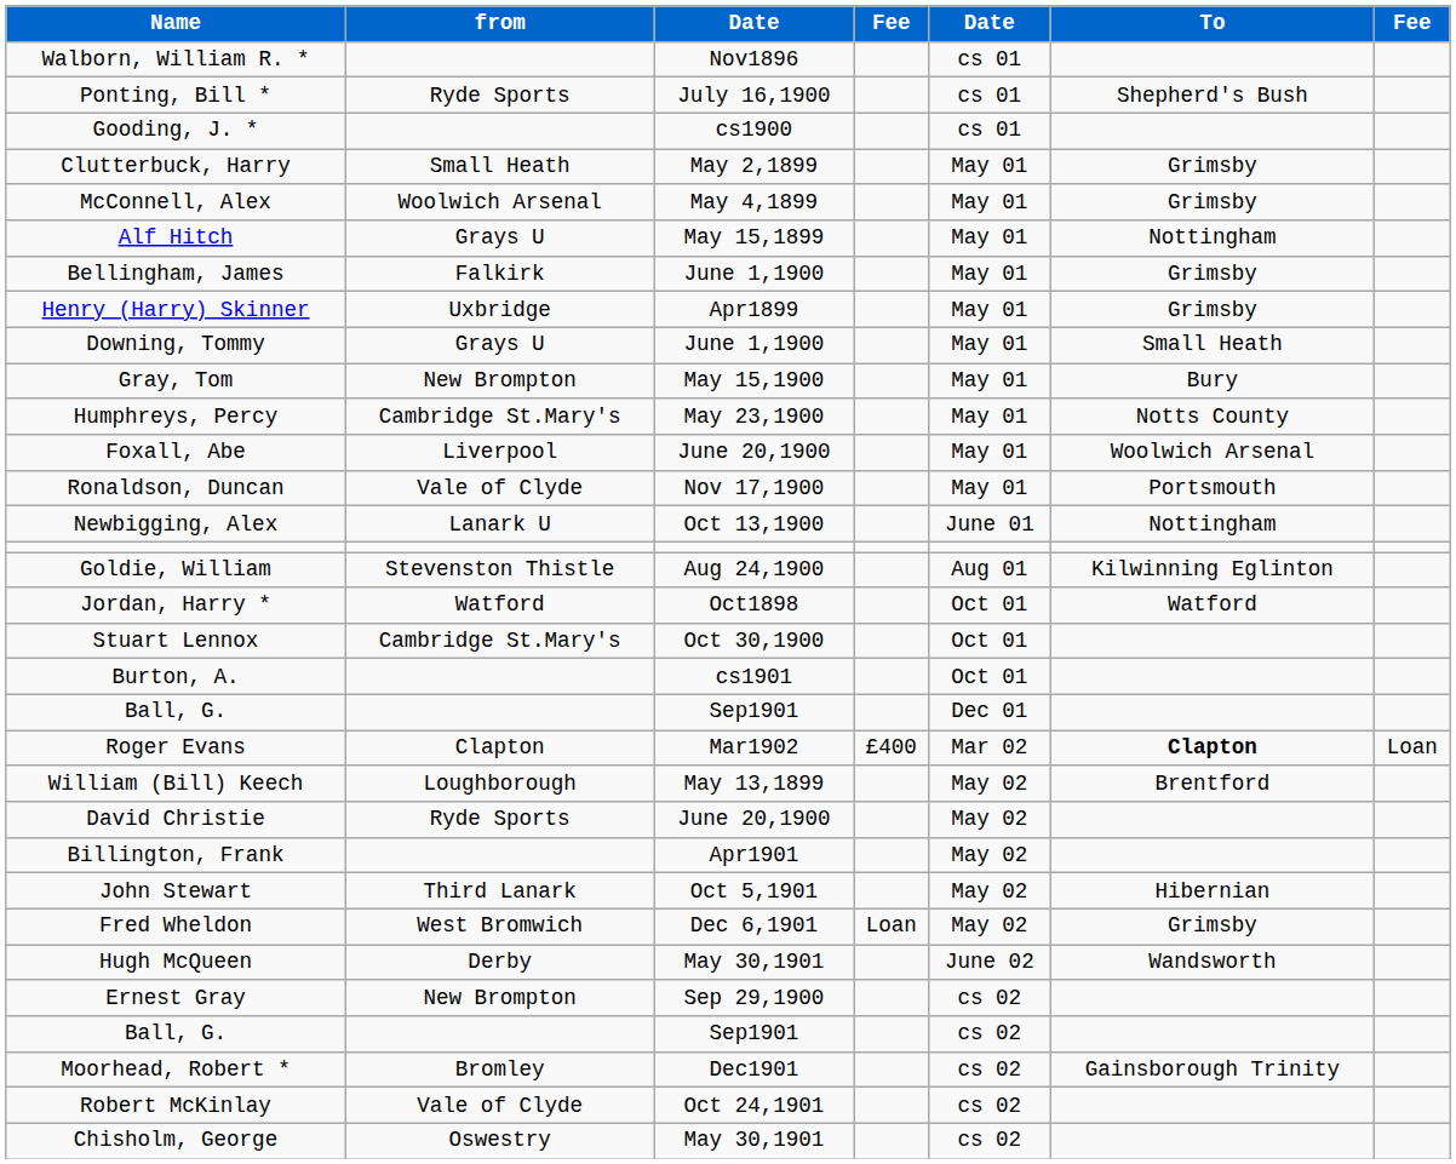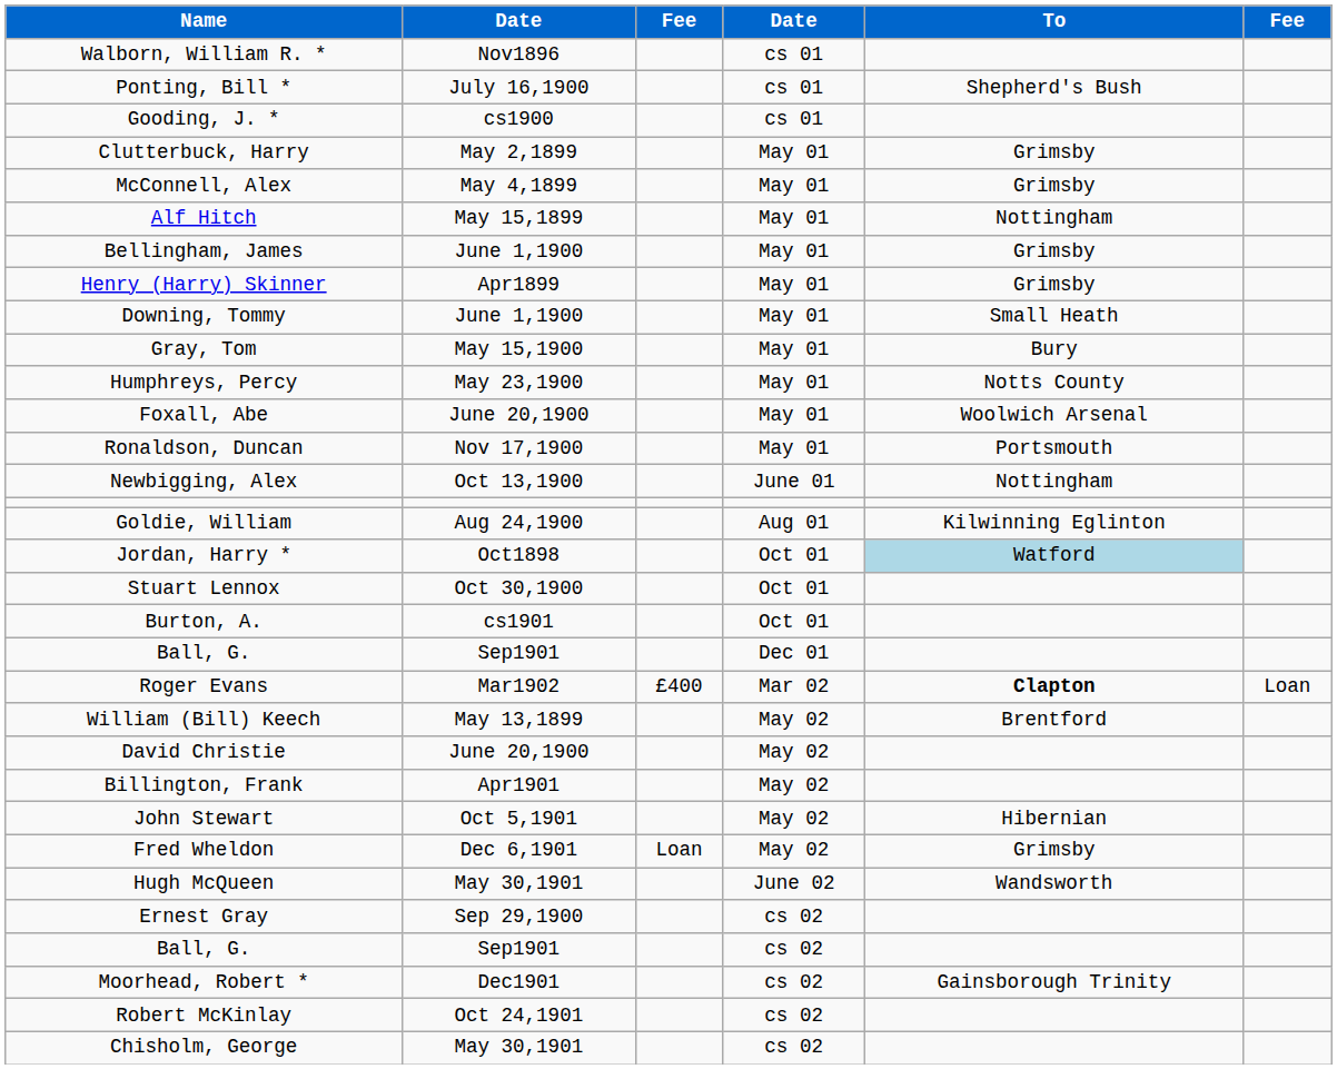- column: from | Ryde Sports | Small Heath | Woolwich Arsenal | Grays U | Falkirk | Uxbridge | Grays U | New Brompton | Cambridge St.Mary's | Liverpool | Vale of Clyde | Lanark U | Stevenston Thistle | Watford | Cambridge St.Mary's | Clapton | Loughborough | Ryde Sports | Third Lanark | West Bromwich | Derby | New Brompton | Bromley | Vale of Clyde | Oswestry
Jordan, Harry * | To: no background -> lightblue background
